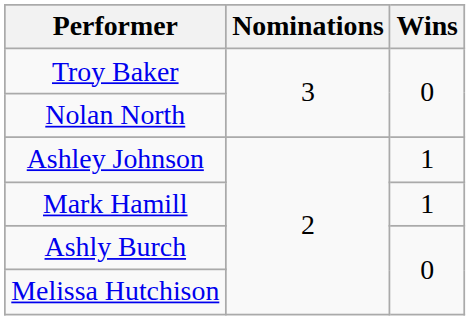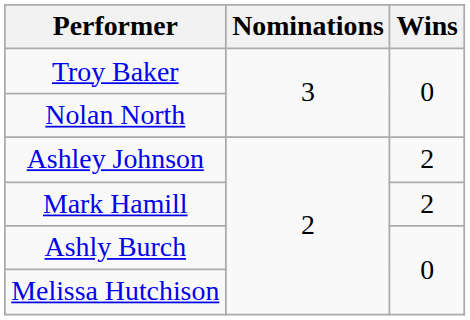Ashley Johnson | Wins: 1 -> 2
Mark Hamill | Wins: 1 -> 2
